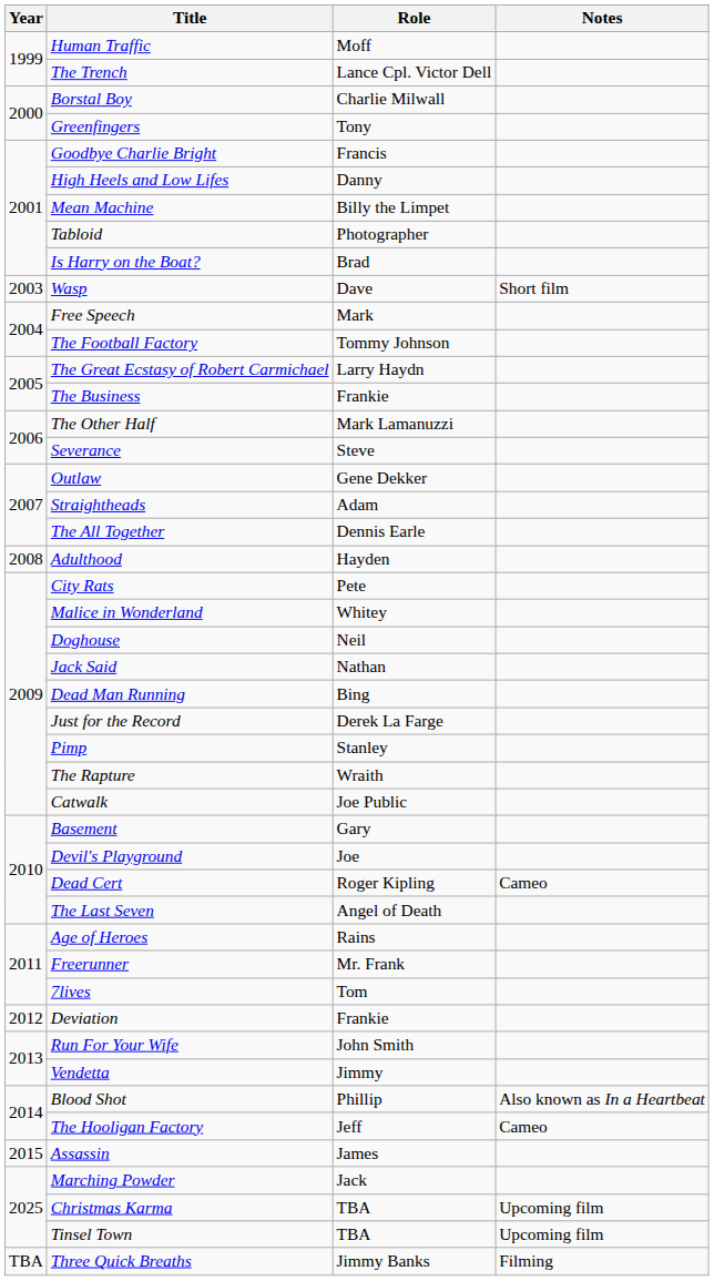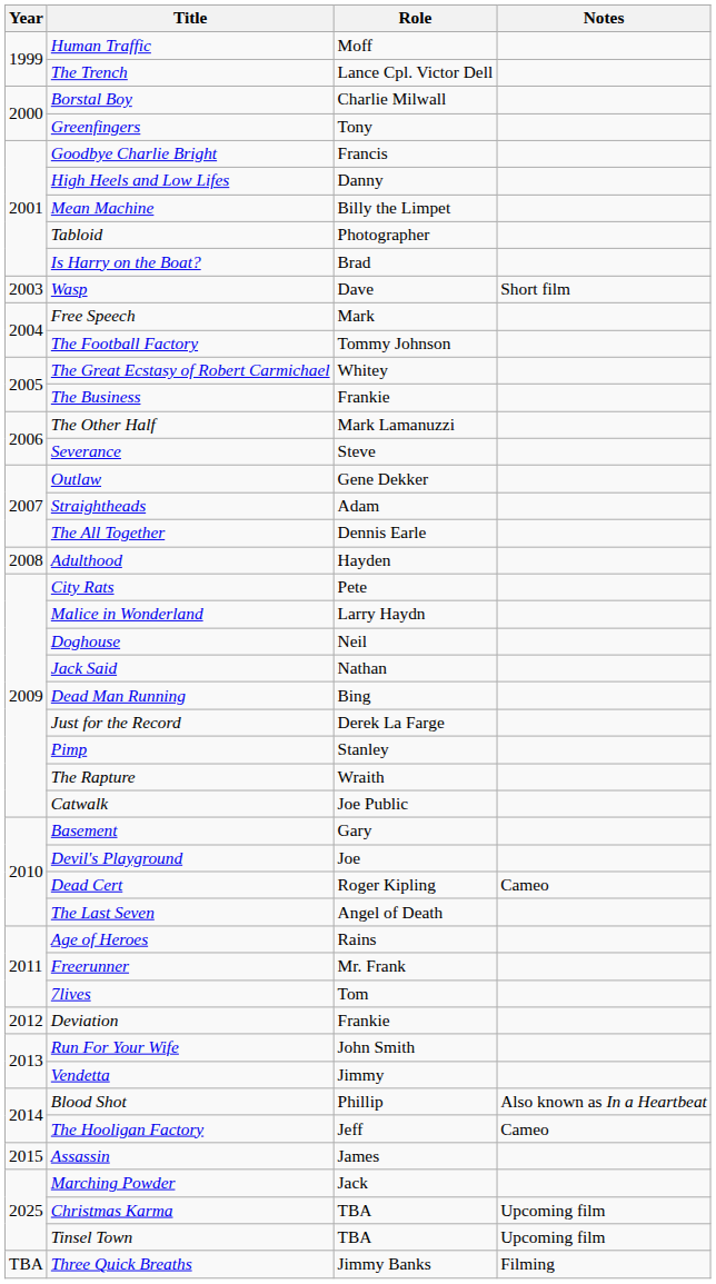The Great Ecstasy of Robert Carmichael | Role: Larry Haydn -> Whitey
Malice in Wonderland | Role: Whitey -> Larry Haydn
